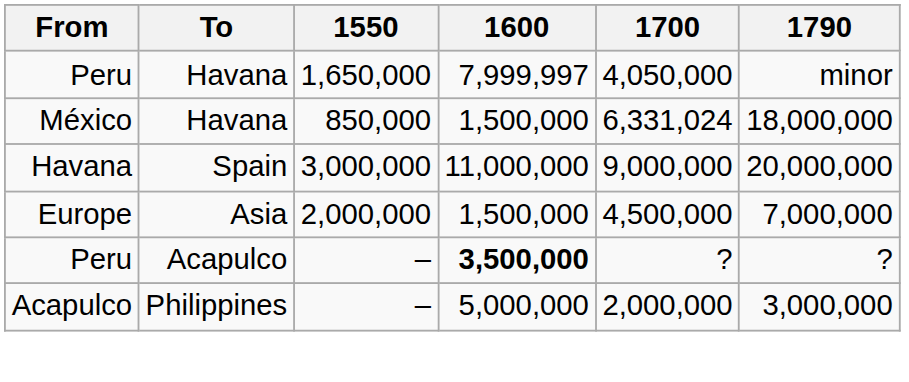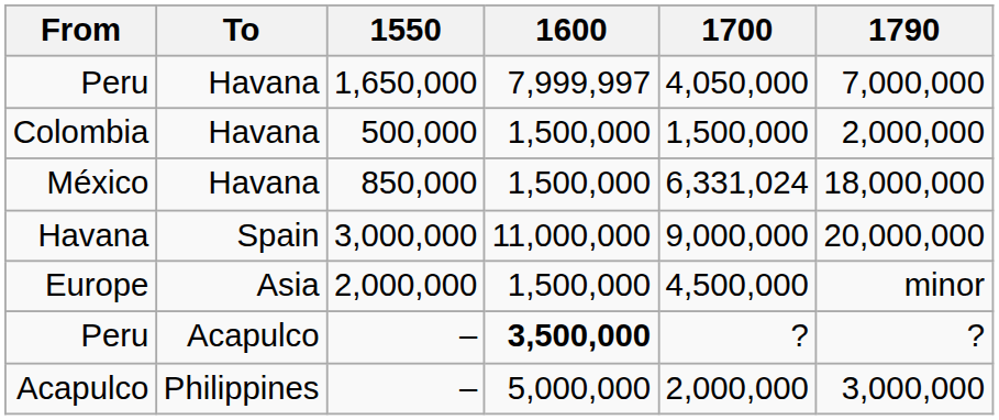Peru / 1,650,000 | 1790: minor -> 7,000,000
+ row: Colombia | Havana | 500,000 | 1,500,000 | 1,500,000 | 2,000,000
Europe | 1790: 7,000,000 -> minor
